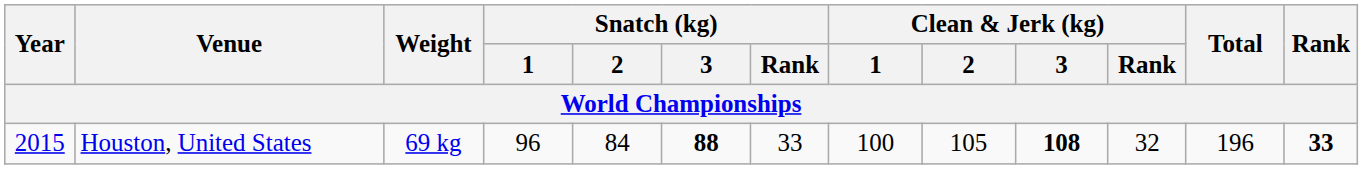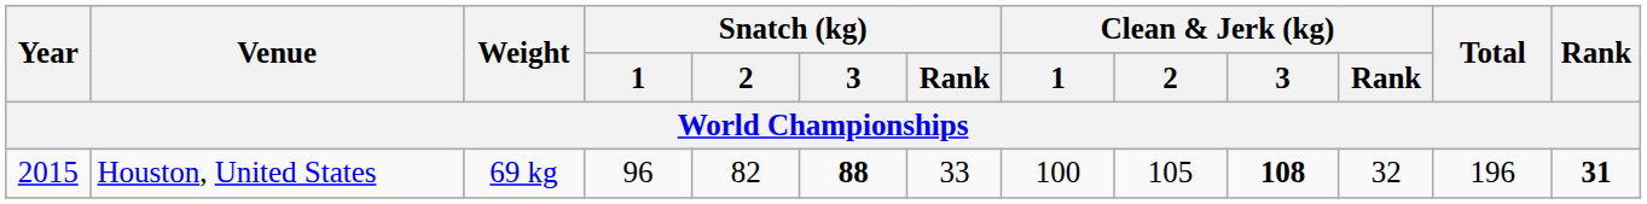Houston, United States | Snatch (kg) / 2: 84 -> 82
Houston, United States | Rank: 33 -> 31
